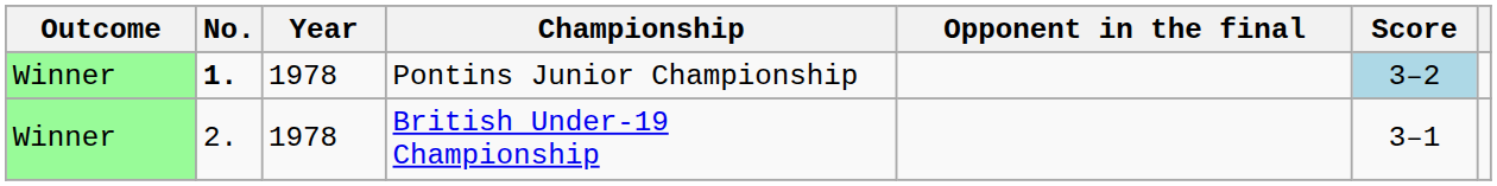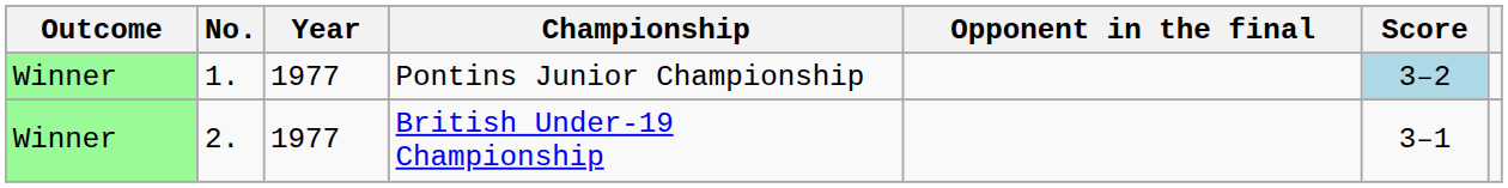Pontins Junior Championship | No.: bold -> normal
Pontins Junior Championship | Year: 1978 -> 1977
British Under-19 Championship | Year: 1978 -> 1977
